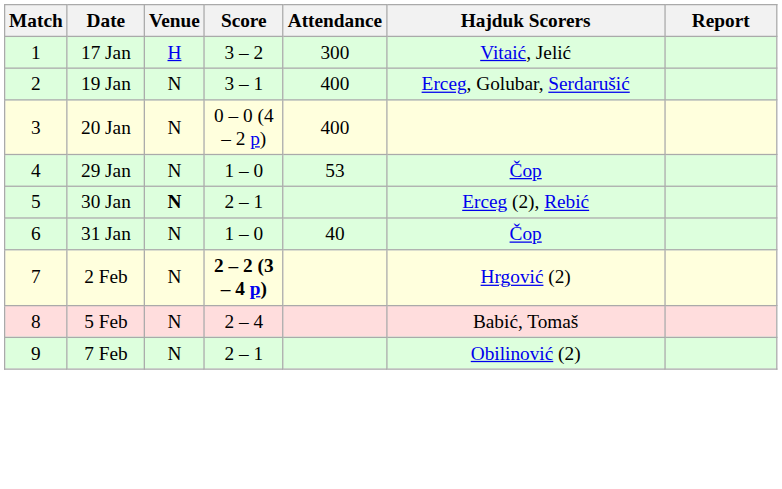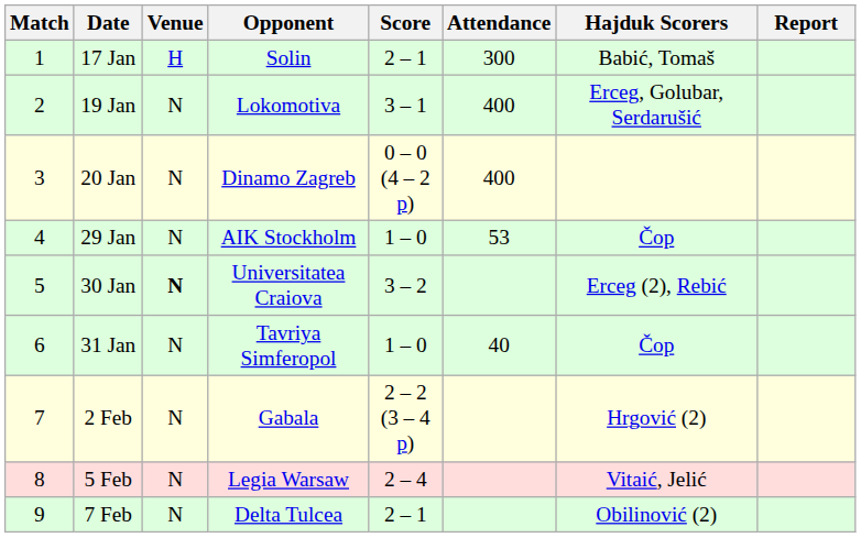+ column: Opponent | Solin | Lokomotiva | Dinamo Zagreb | AIK Stockholm | Universitatea Craiova | Tavriya Simferopol | Gabala | Legia Warsaw | Delta Tulcea
17 Jan | Score: 3 – 2 -> 2 – 1
17 Jan | Hajduk Scorers: Vitaić, Jelić -> Babić, Tomaš
30 Jan | Score: 2 – 1 -> 3 – 2
2 Feb | Score: bold -> normal
5 Feb | Hajduk Scorers: Babić, Tomaš -> Vitaić, Jelić
